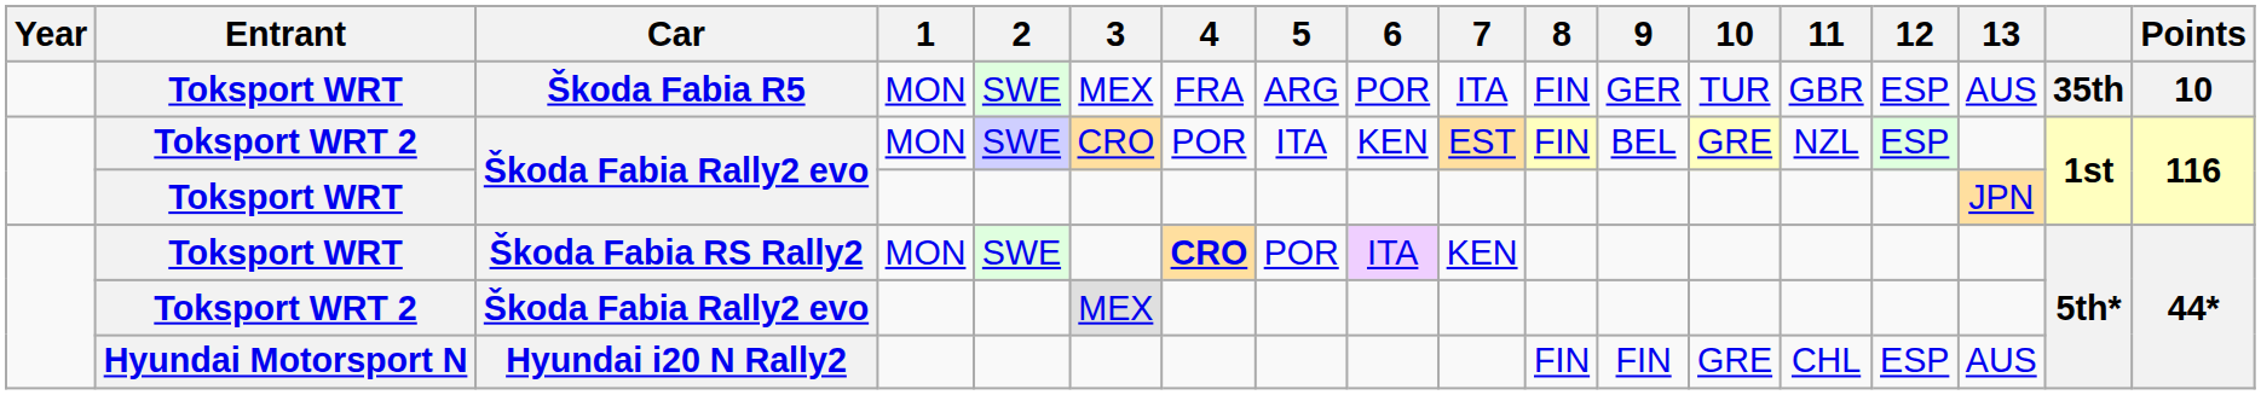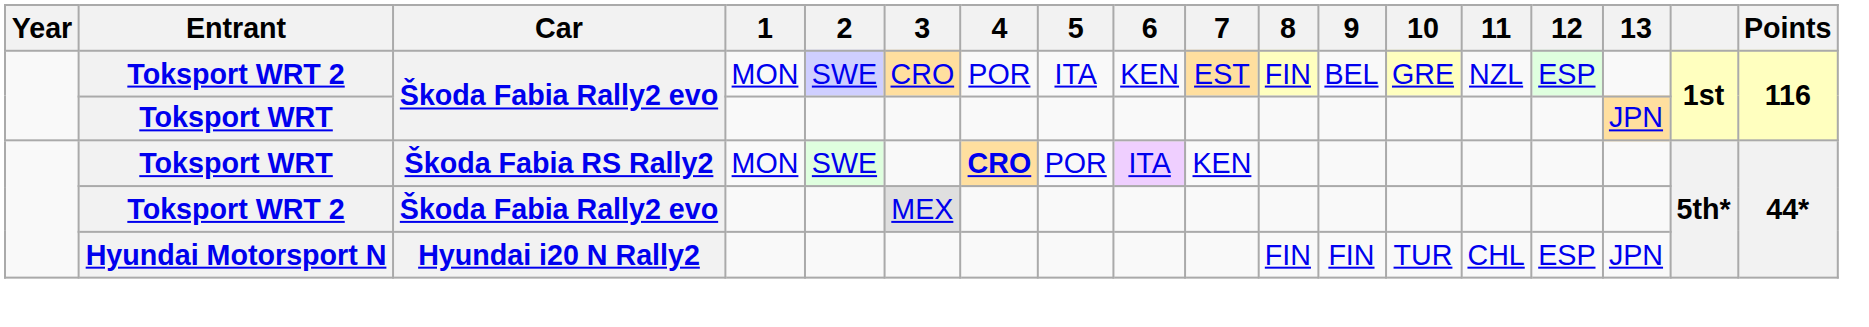- row: Toksport WRT | Škoda Fabia R5 | MON | SWE | MEX | FRA | ARG | POR | ITA | FIN | GER | TUR | GBR | ESP | AUS | 35th | 10
Hyundai i20 N Rally2 | 10: GRE -> TUR
Hyundai i20 N Rally2 | 13: AUS -> JPN
